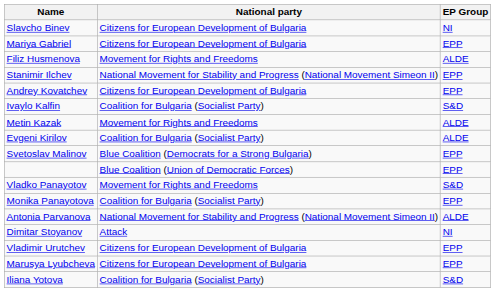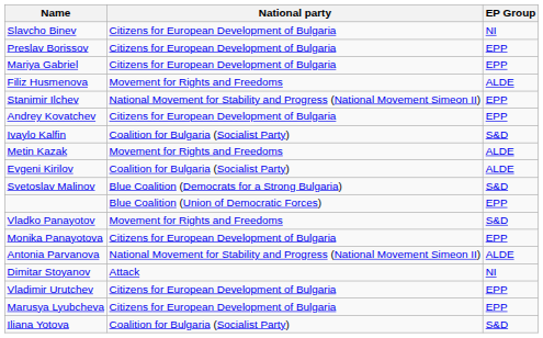+ row: Preslav Borissov | Citizens for European Development of Bulgaria | EPP
Svetoslav Malinov | EP Group: EPP -> S&D
Monika Panayotova | National party: Coalition for Bulgaria (Socialist Party) -> Citizens for European Development of Bulgaria
